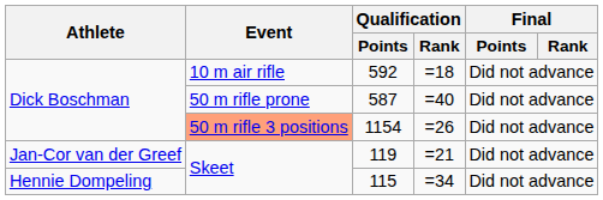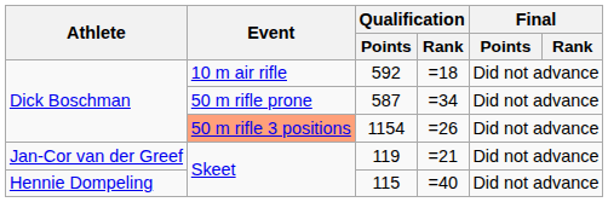587 | Qualification / Rank: =40 -> =34
115 | Qualification / Rank: =34 -> =40
